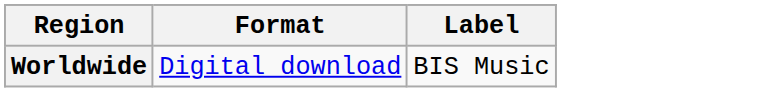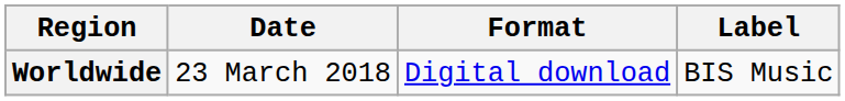+ column: Date | 23 March 2018
